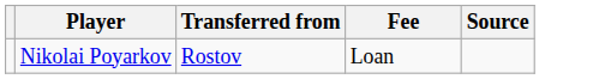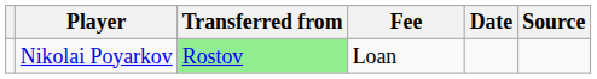+ column: Date
Nikolai Poyarkov | Transferred from: no background -> lightgreen background
